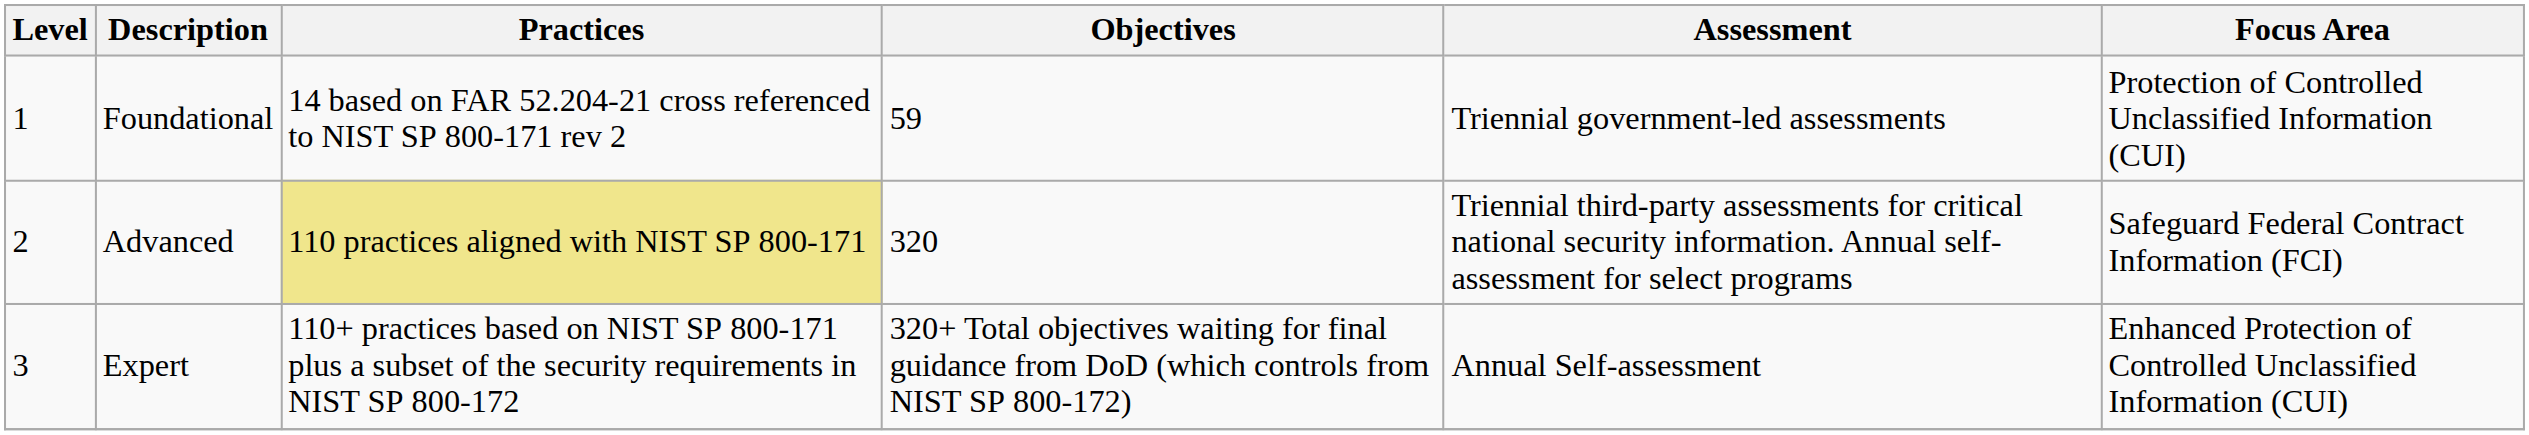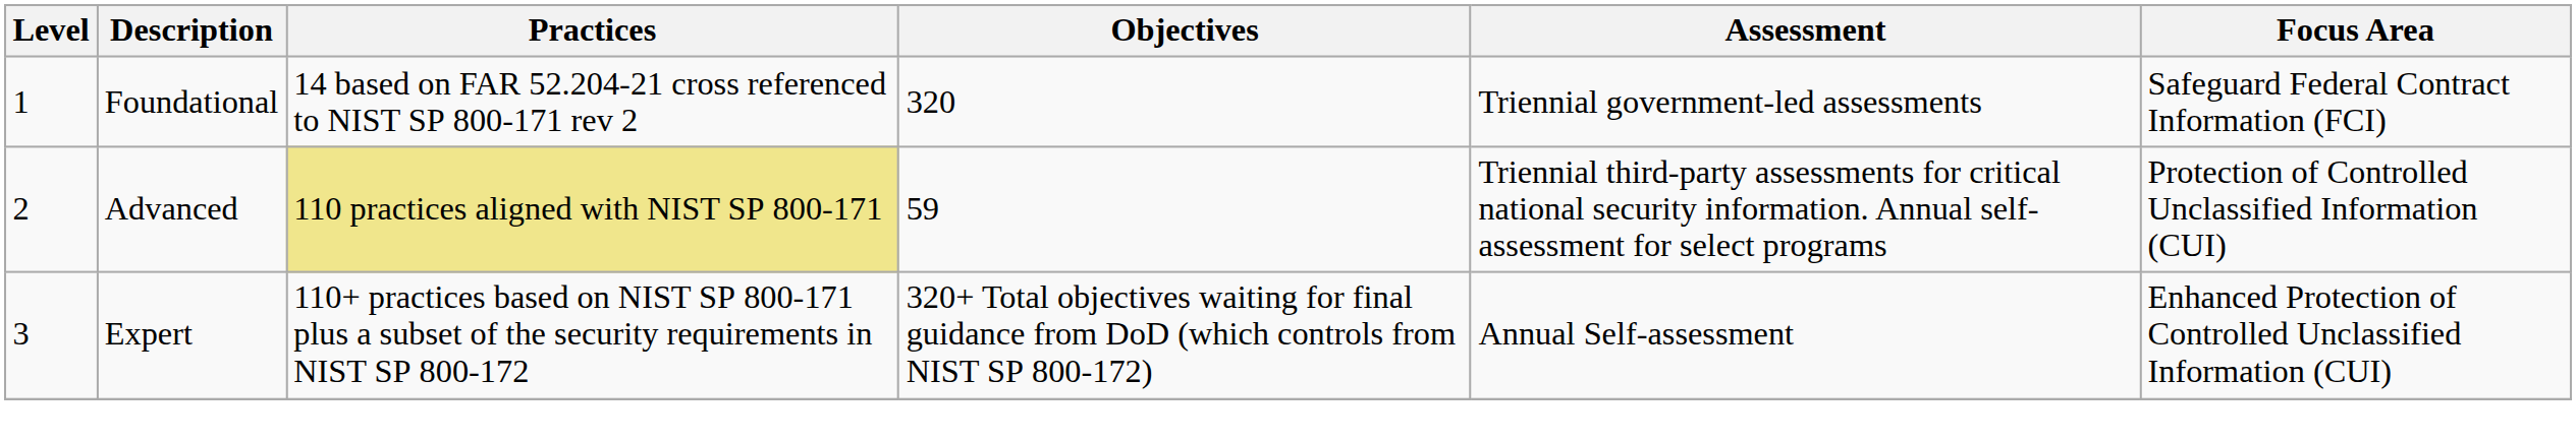Foundational | Objectives: 59 -> 320
Foundational | Focus Area: Protection of Controlled Unclassified Information (CUI) -> Safeguard Federal Contract Information (FCI)
Advanced | Objectives: 320 -> 59
Advanced | Focus Area: Safeguard Federal Contract Information (FCI) -> Protection of Controlled Unclassified Information (CUI)
